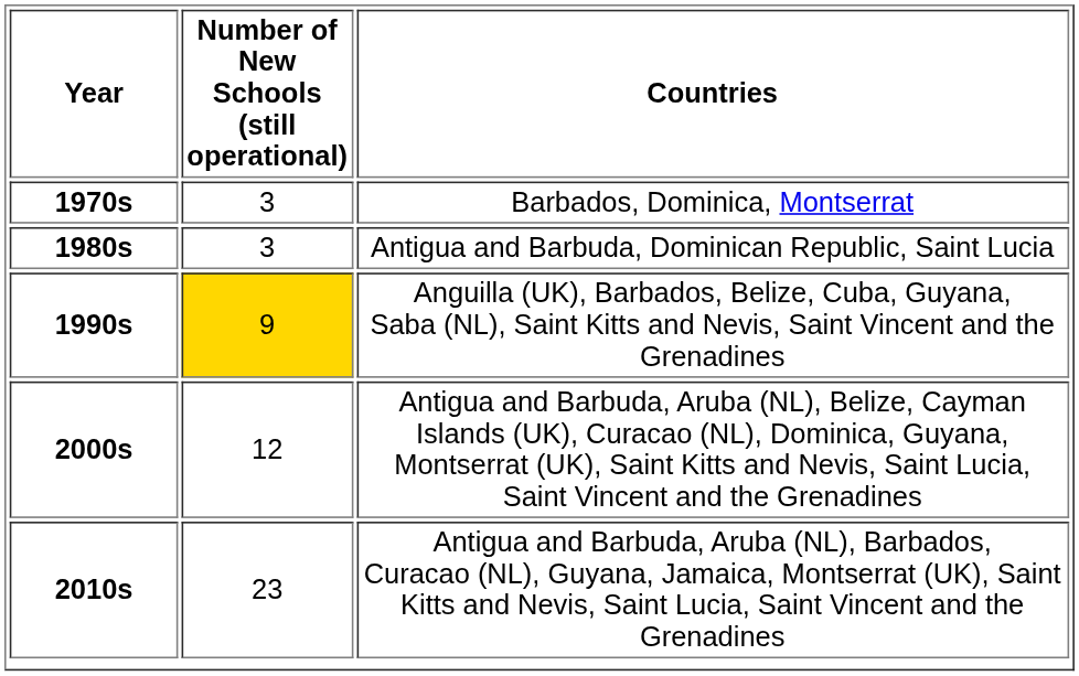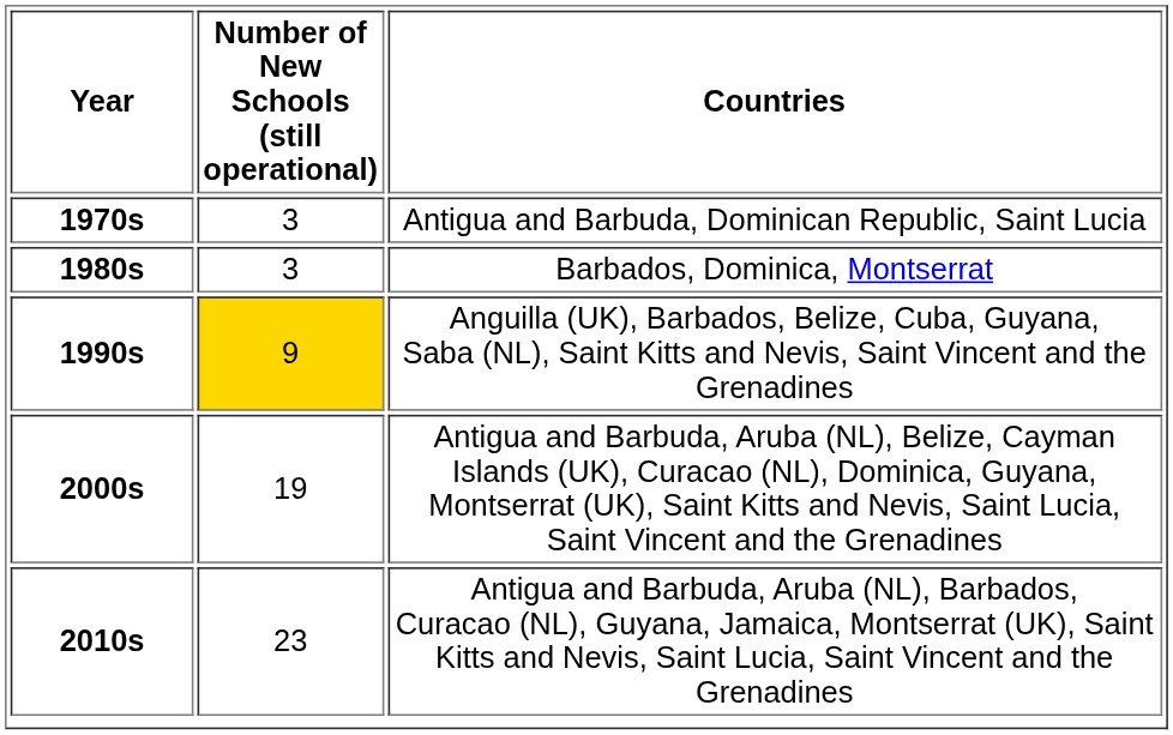1970s | Countries: Barbados, Dominica, Montserrat -> Antigua and Barbuda, Dominican Republic, Saint Lucia
1980s | Countries: Antigua and Barbuda, Dominican Republic, Saint Lucia -> Barbados, Dominica, Montserrat
2000s | Number of New Schools (still operational): 12 -> 19
